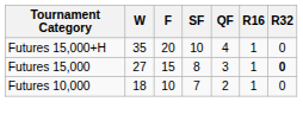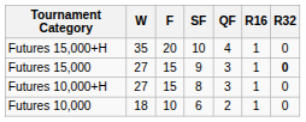Futures 15,000 | SF: 8 -> 9
+ row: Futures 10,000+H | 27 | 15 | 8 | 3 | 1 | 0
Futures 10,000 | SF: 7 -> 6
